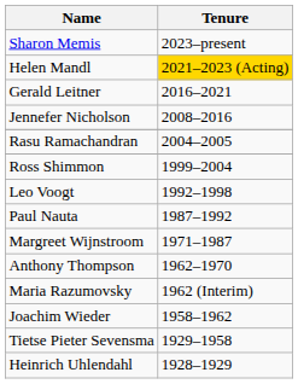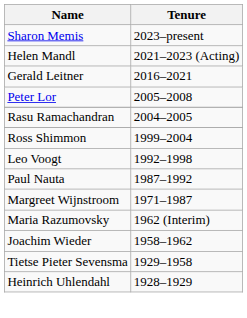Helen Mandl | Tenure: gold background -> no background
- row: Jennefer Nicholson | 2008–2016
+ row: Peter Lor | 2005–2008
- row: Anthony Thompson | 1962–1970
